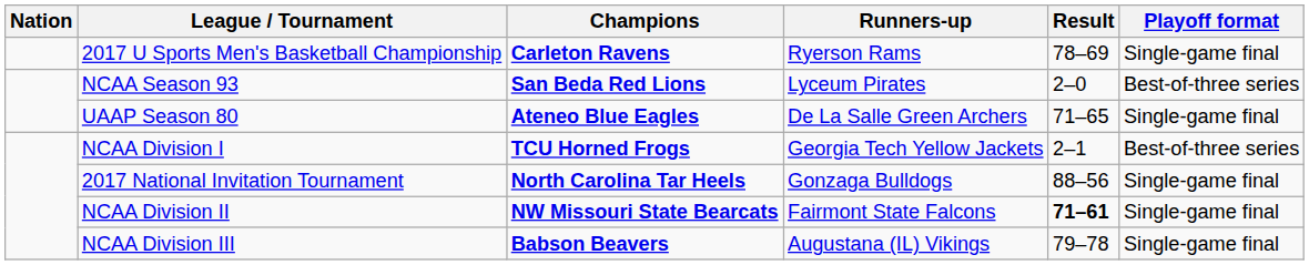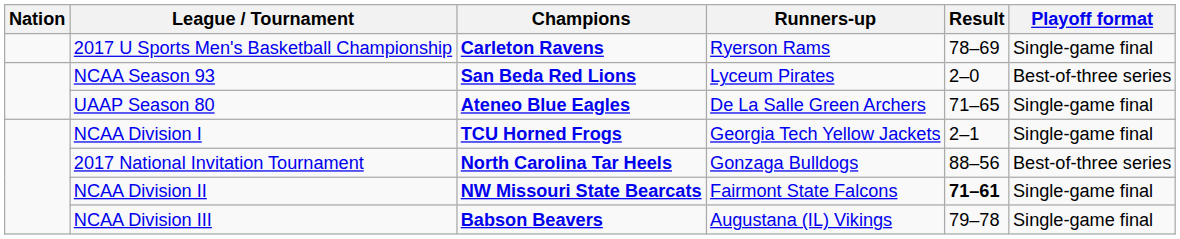NCAA Division I | Playoff format: Best-of-three series -> Single-game final
2017 National Invitation Tournament | Playoff format: Single-game final -> Best-of-three series
